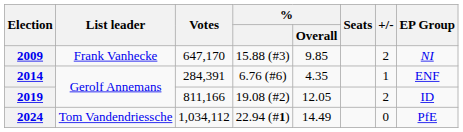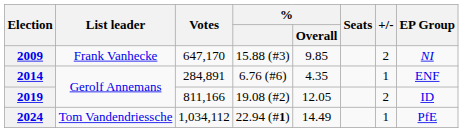2014 | Votes: 284,391 -> 284,891
2024 | +/-: 0 -> 1
